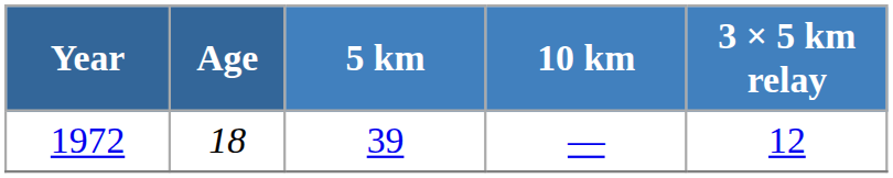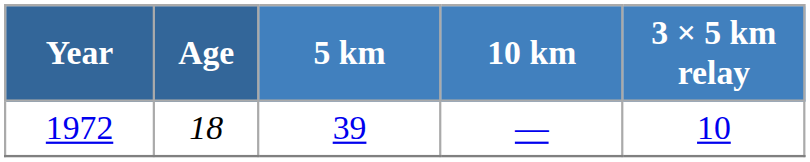1972 | 3 × 5 km relay: 12 -> 10
